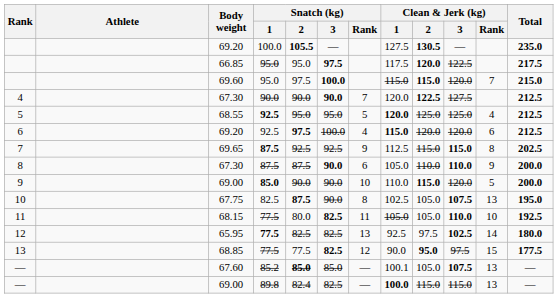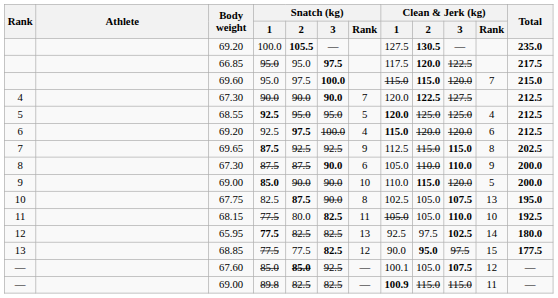— / 67.60 | Snatch (kg) / 1: 85.2 -> 85.0
— / 67.60 | Snatch (kg) / 3: 85.0 -> 92.5
— / 67.60 | Clean & Jerk (kg) / Rank: 13 -> 12
— / 69.00 | Snatch (kg) / 2: 82.4 -> 82.5
— / 69.00 | Clean & Jerk (kg) / 1: 100.0 -> 100.9
— / 69.00 | Clean & Jerk (kg) / Rank: 13 -> 11
